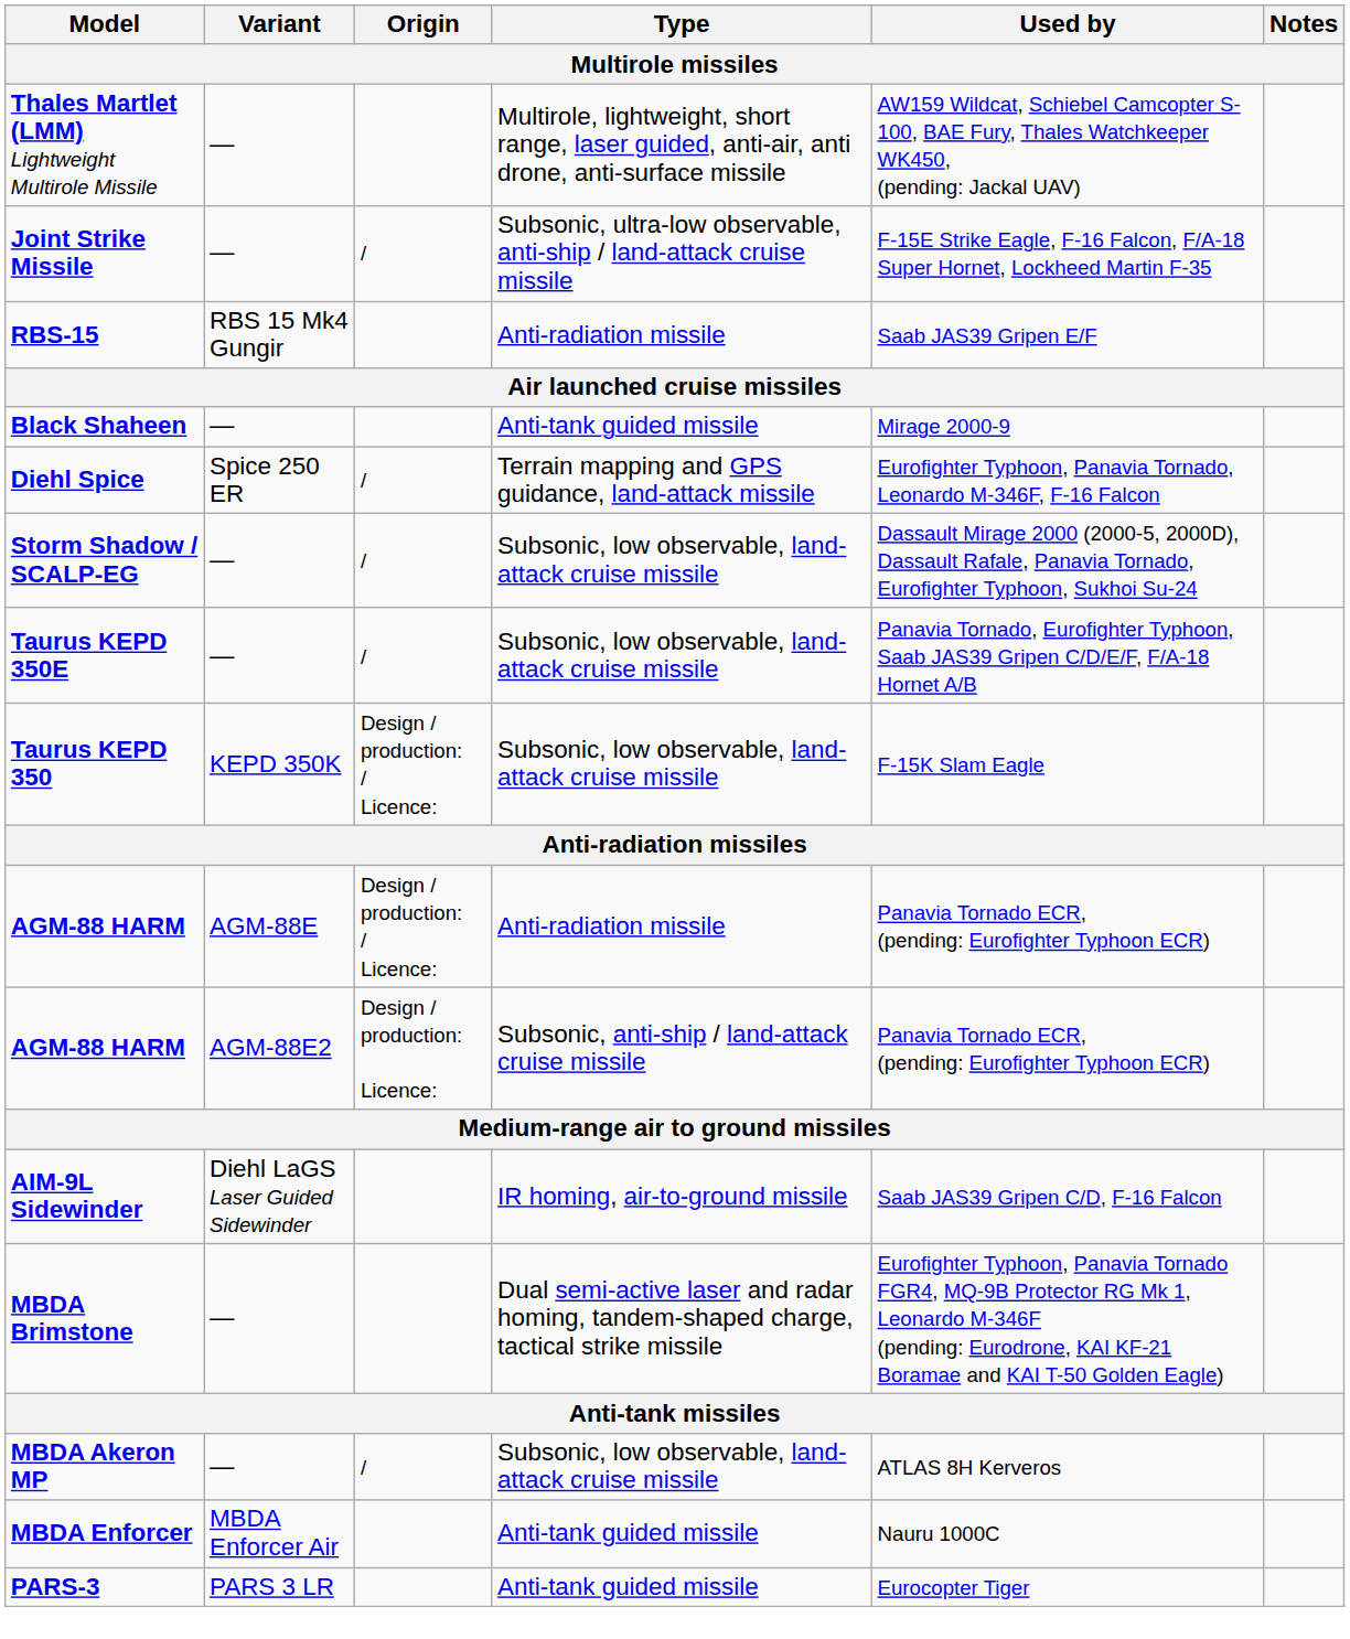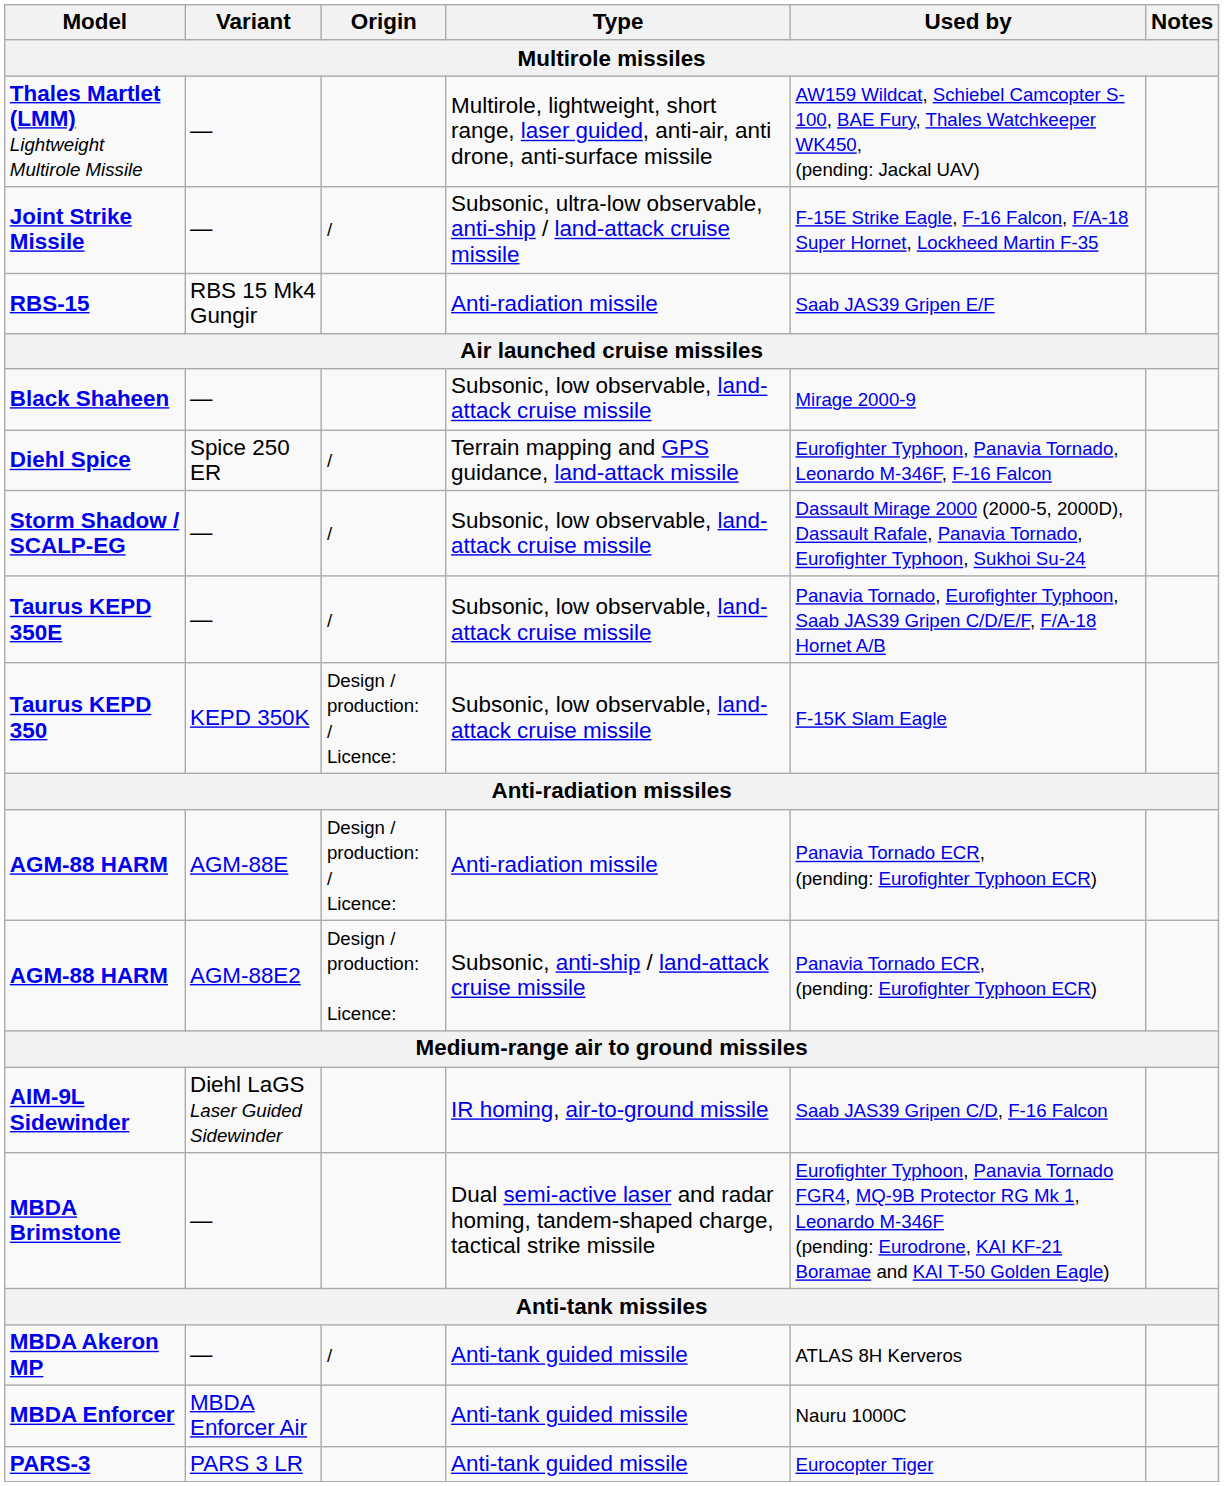Black Shaheen | Type: Anti-tank guided missile -> Subsonic, low observable, land-attack cruise missile
MBDA Akeron MP | Type: Subsonic, low observable, land-attack cruise missile -> Anti-tank guided missile
